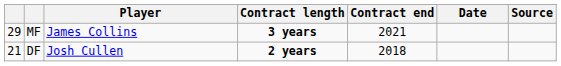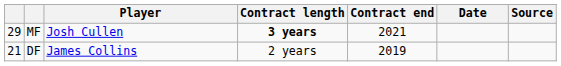MF | Player: James Collins -> Josh Cullen
DF | Player: Josh Cullen -> James Collins
DF | Contract length: bold -> normal
DF | Contract end: 2018 -> 2019
